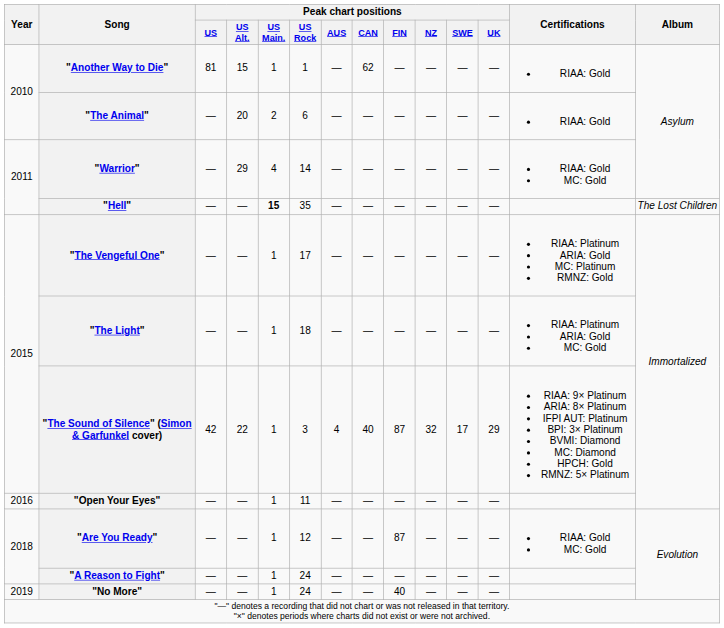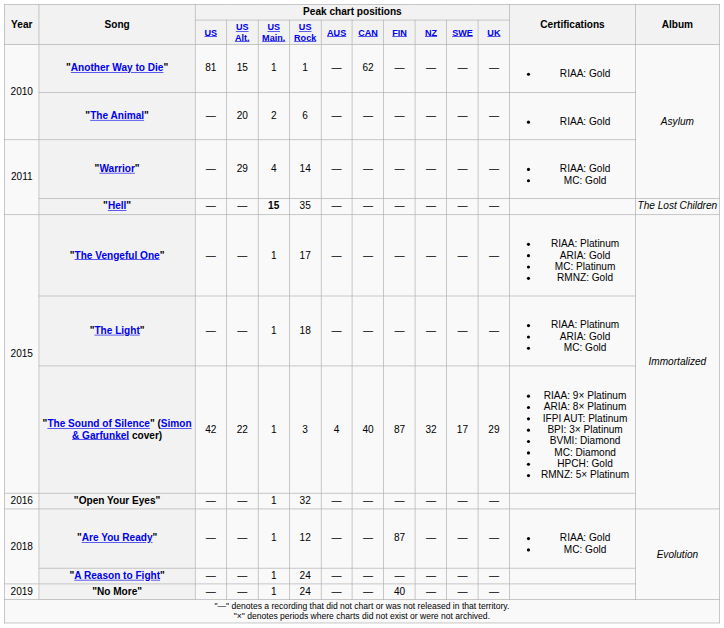"Open Your Eyes" | Peak chart positions / US Rock: 11 -> 32
